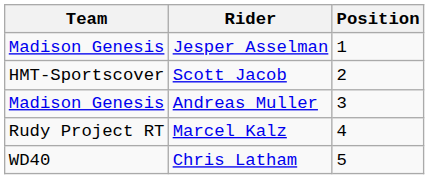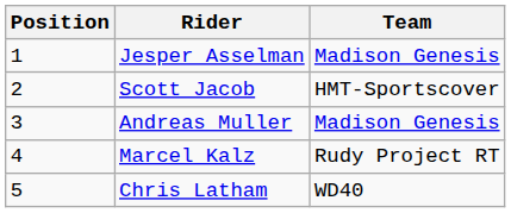columns swapped: Position <-> Team
